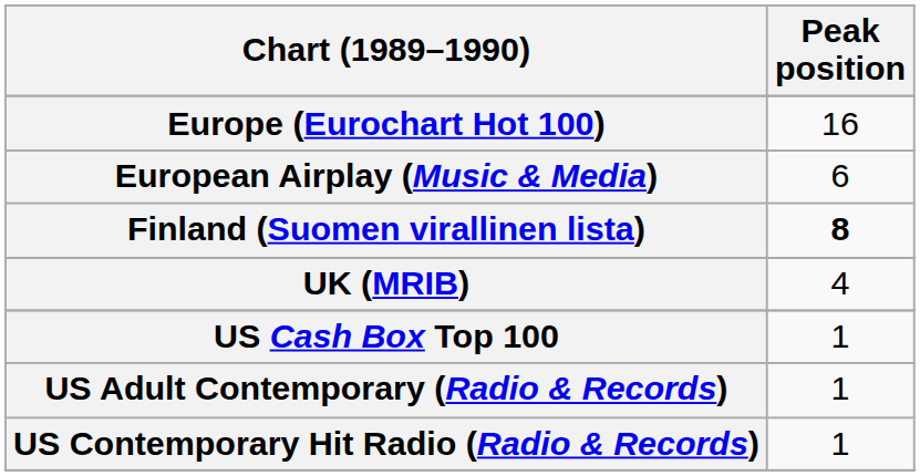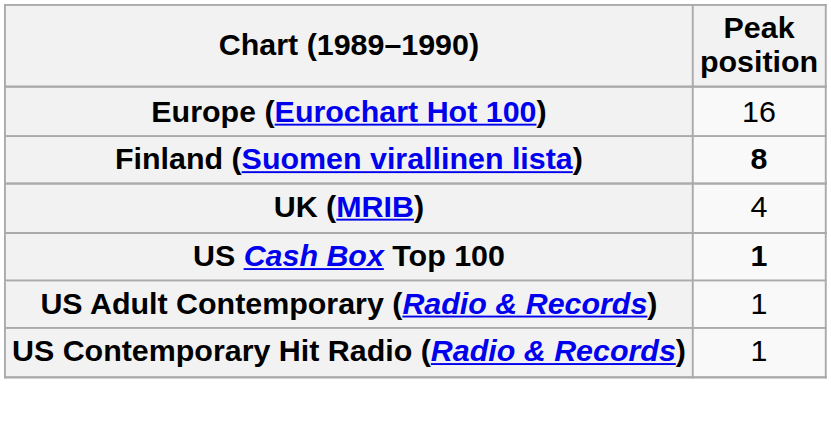- row: European Airplay (Music & Media) | 6
US Cash Box Top 100 | Peak position: normal -> bold
